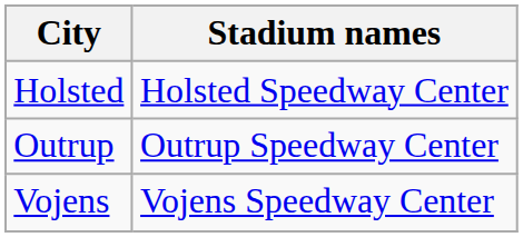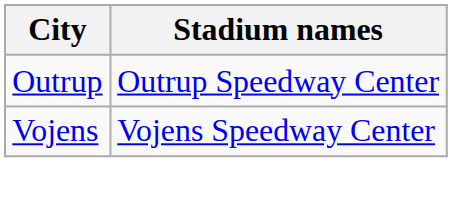- row: Holsted | Holsted Speedway Center
